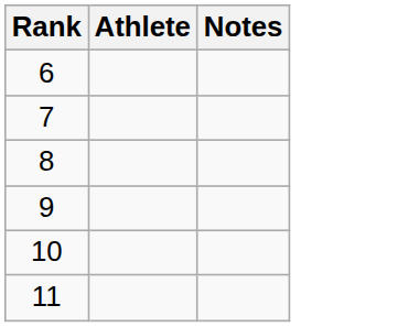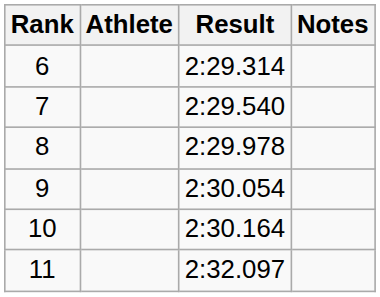+ column: Result | 2:29.314 | 2:29.540 | 2:29.978 | 2:30.054 | 2:30.164 | 2:32.097
